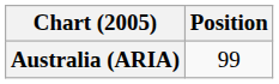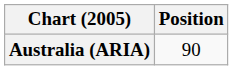Australia (ARIA) | Position: 99 -> 90
